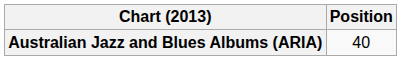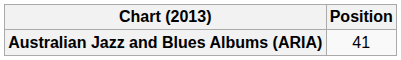Australian Jazz and Blues Albums (ARIA) | Position: 40 -> 41
